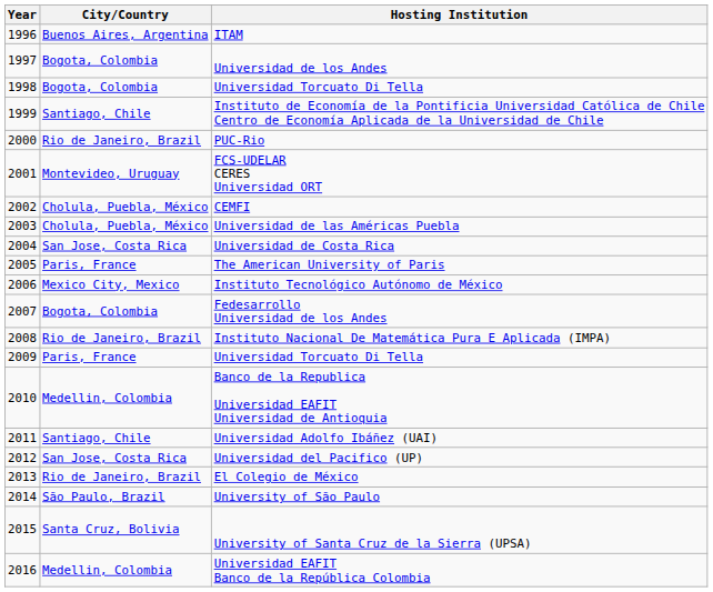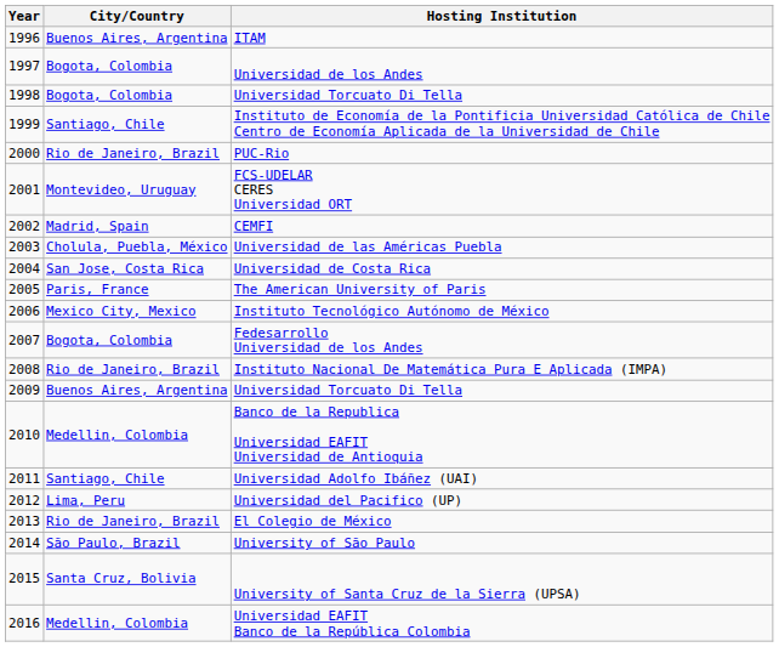CEMFI | City/Country: Cholula, Puebla, México -> Madrid, Spain
2009 / Universidad Torcuato Di Tella | City/Country: Paris, France -> Buenos Aires, Argentina
Universidad del Pacifico (UP) | City/Country: San Jose, Costa Rica -> Lima, Peru
